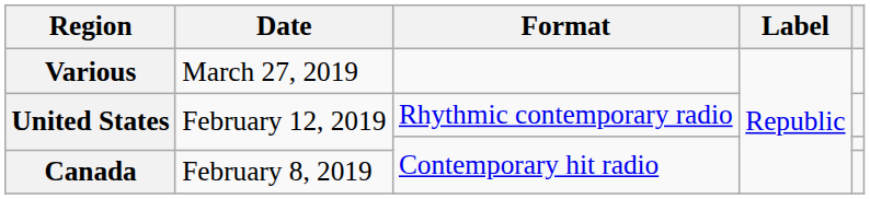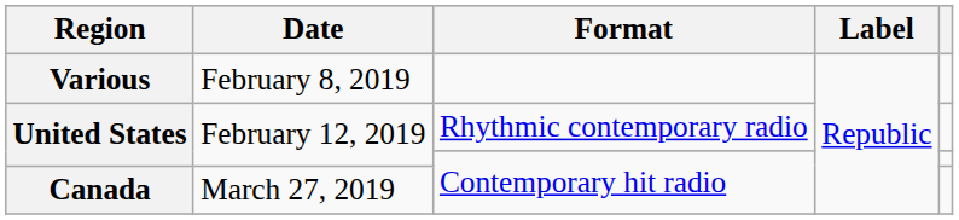Various | Date: March 27, 2019 -> February 8, 2019
Canada | Date: February 8, 2019 -> March 27, 2019
